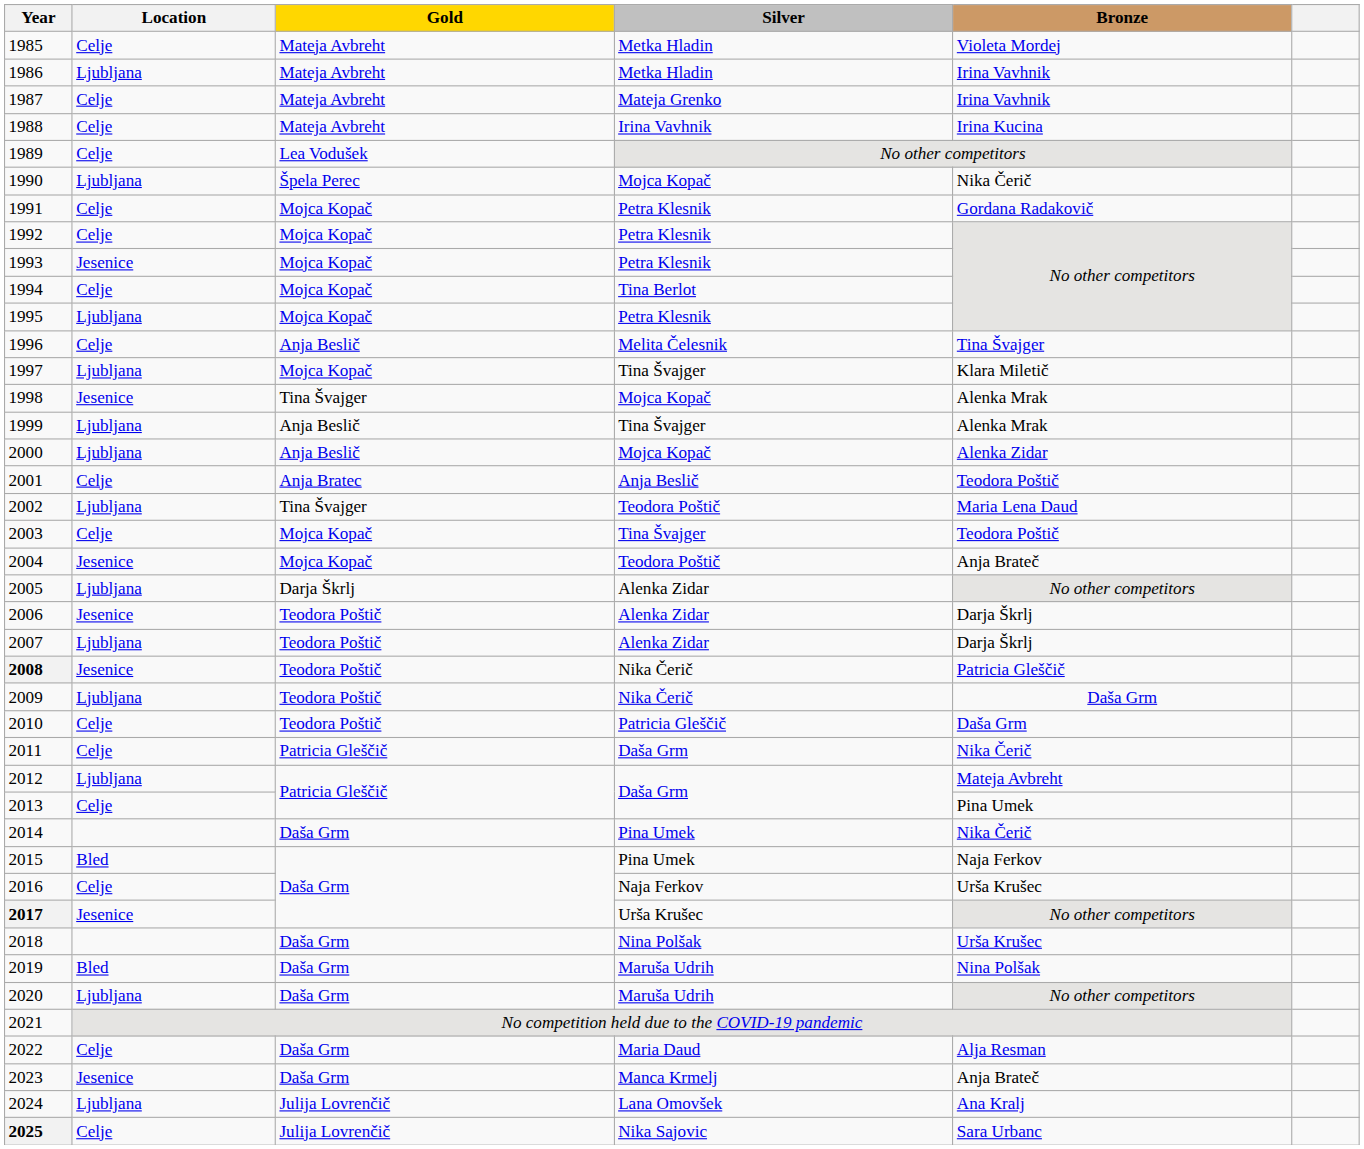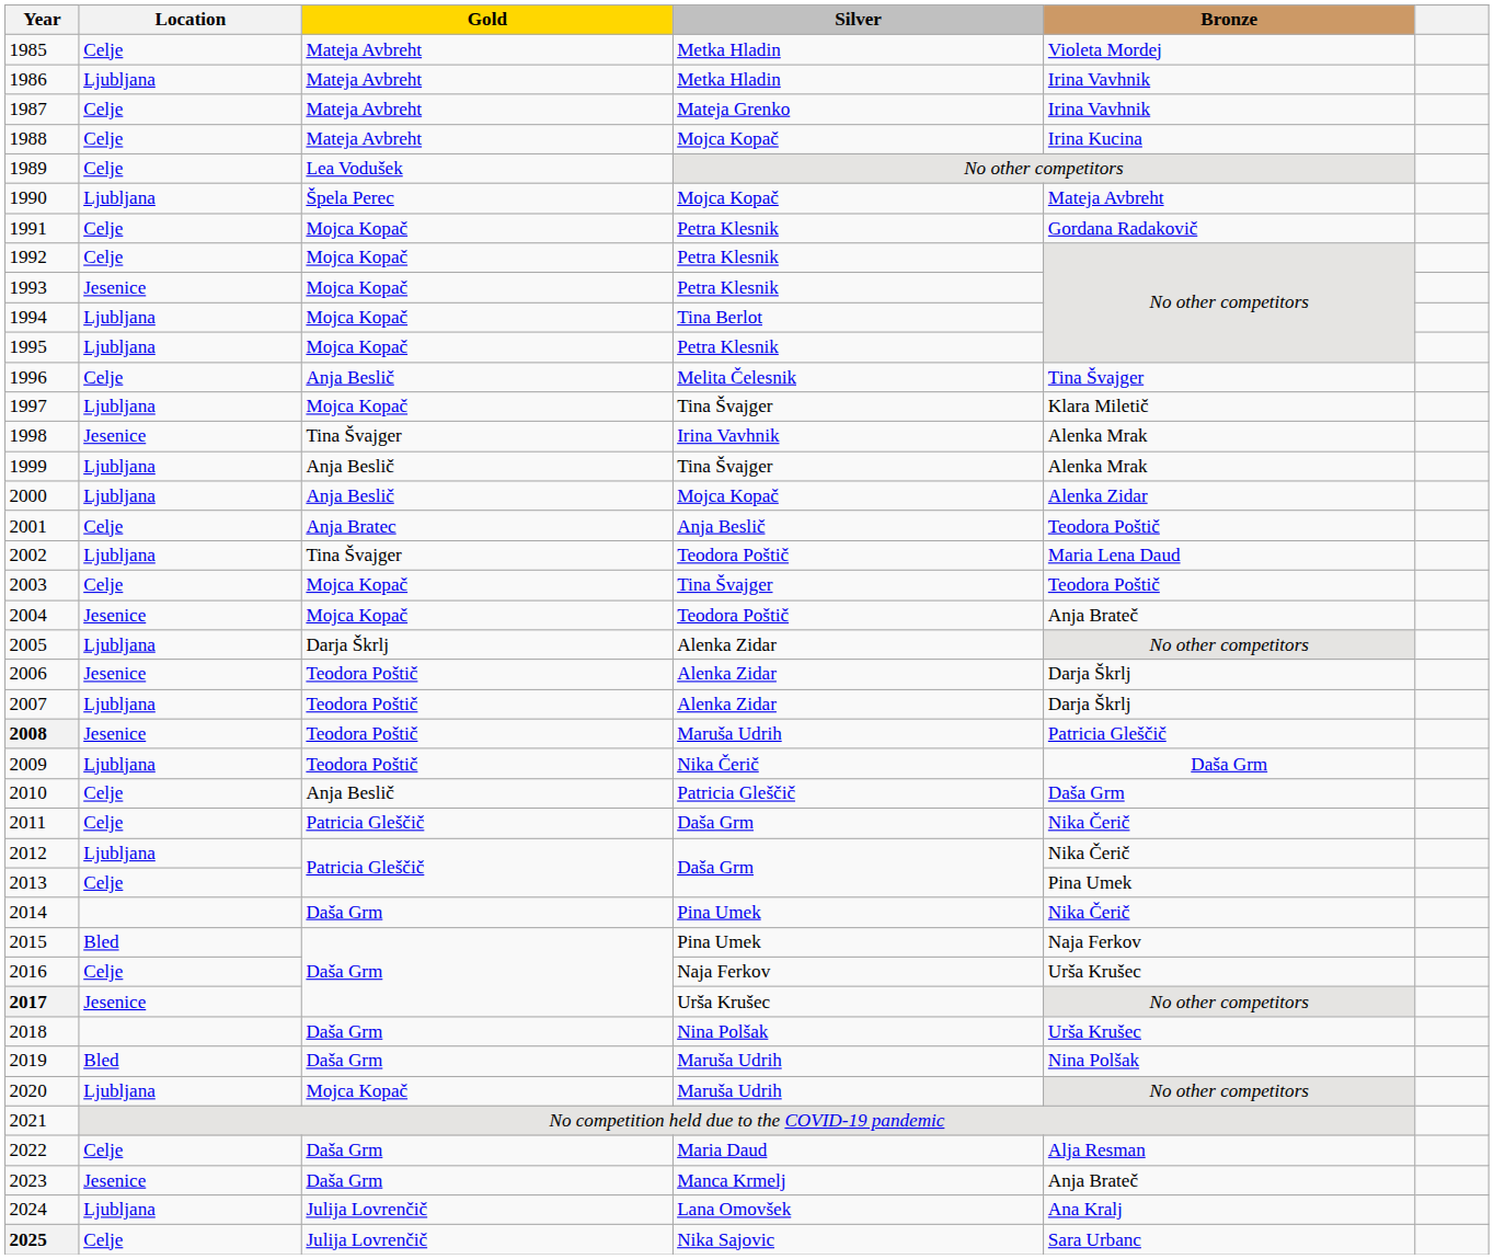1988 | Silver: Irina Vavhnik -> Mojca Kopač
1990 | Bronze: Nika Čerič -> Mateja Avbreht
1994 | Location: Celje -> Ljubljana
1998 | Silver: Mojca Kopač -> Irina Vavhnik
2008 | Silver: Nika Čerič -> Maruša Udrih
2010 | Gold: Teodora Poštič -> Anja Beslič
2012 | Bronze: Mateja Avbreht -> Nika Čerič
2020 | Gold: Daša Grm -> Mojca Kopač
